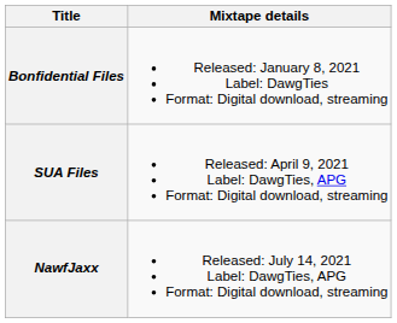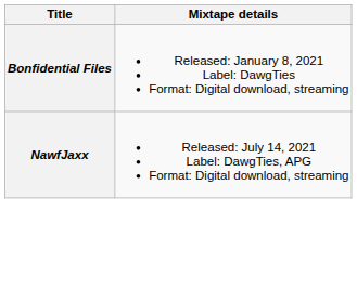- row: SUA Files | Released: April 9, 2021 Label: DawgTies, APG Format: Digital download, streaming
